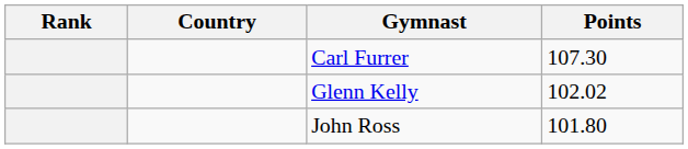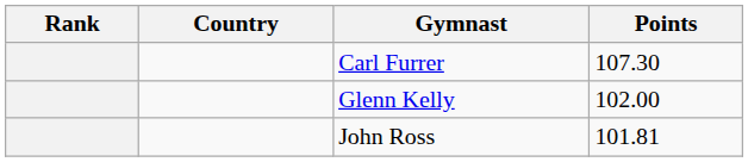Glenn Kelly | Points: 102.02 -> 102.00
John Ross | Points: 101.80 -> 101.81
